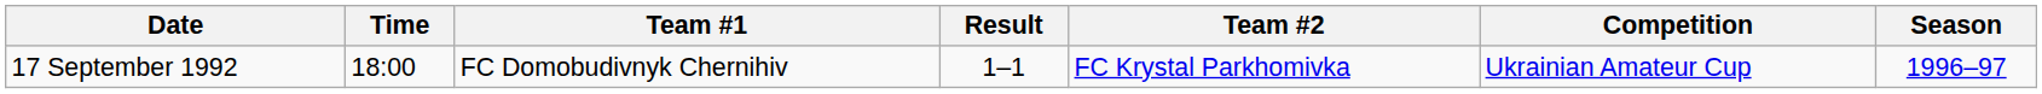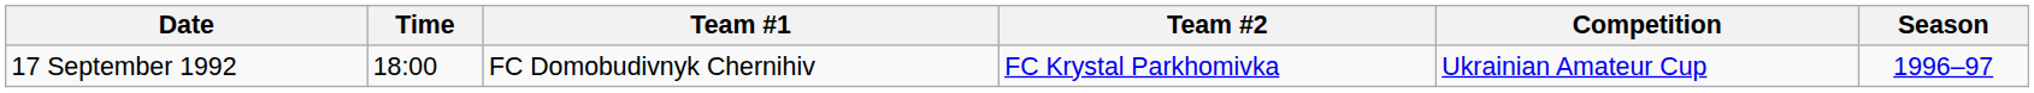- column: Result | 1–1
